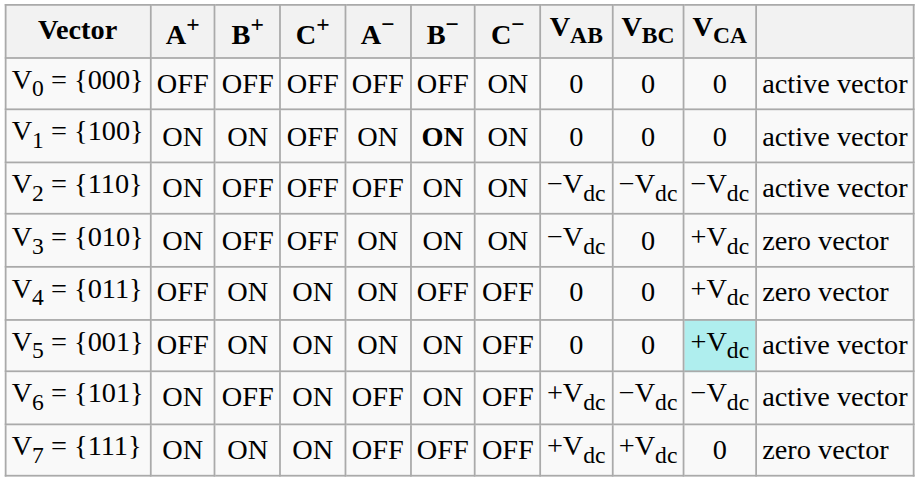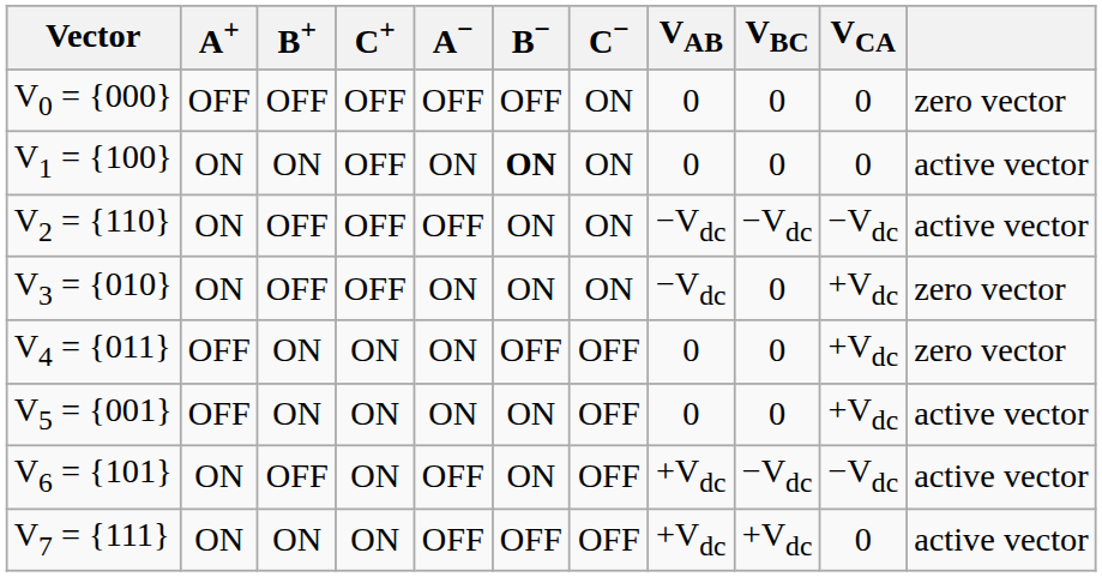V0 = {000} | column 11: active vector -> zero vector
V5 = {001} | VCA: paleturquoise background -> no background
V7 = {111} | column 11: zero vector -> active vector
